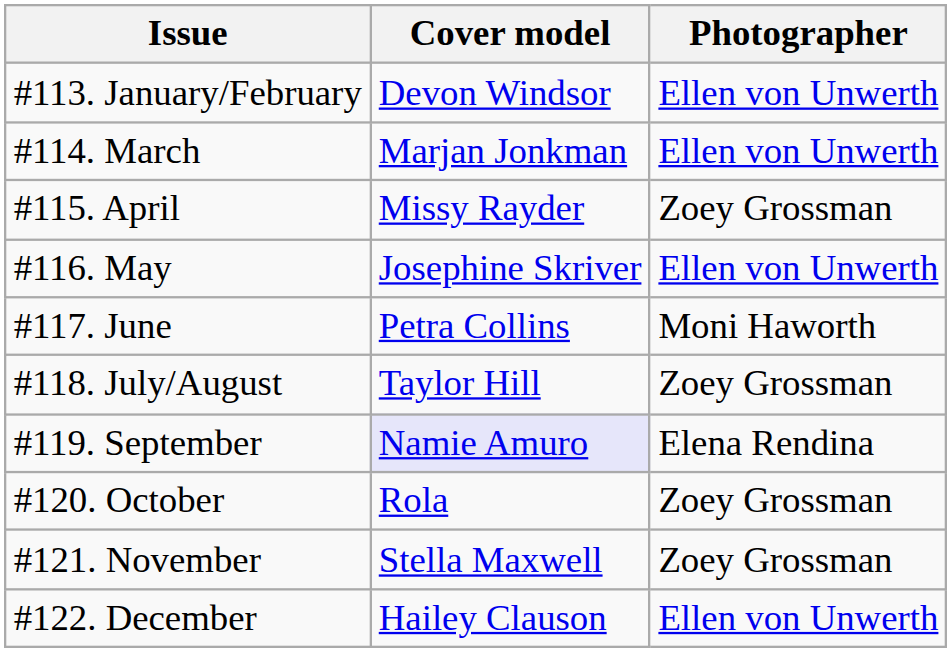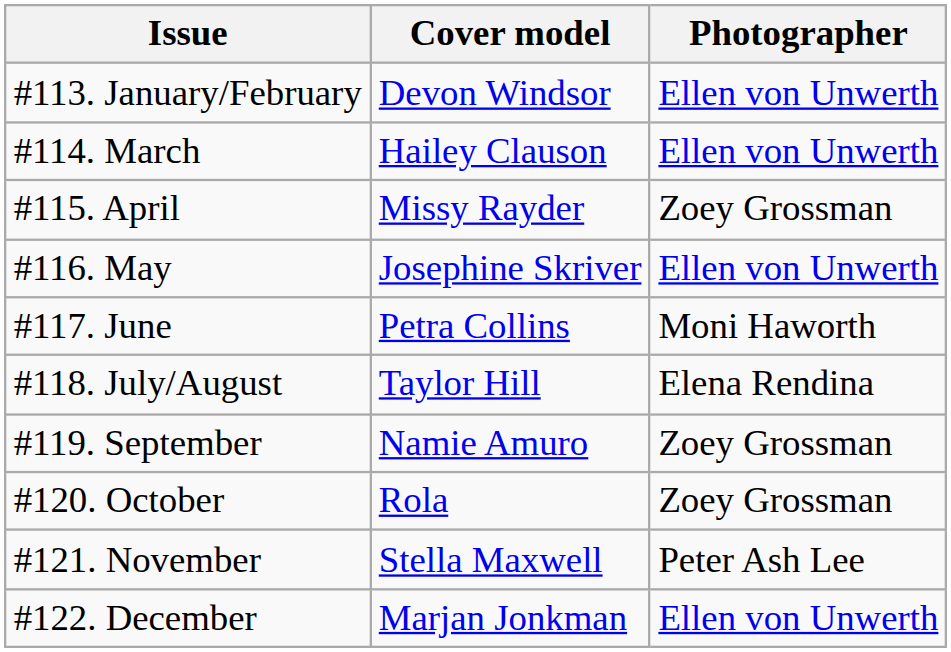#114. March | Cover model: Marjan Jonkman -> Hailey Clauson
#118. July/August | Photographer: Zoey Grossman -> Elena Rendina
#119. September | Cover model: lavender background -> no background
#119. September | Photographer: Elena Rendina -> Zoey Grossman
#121. November | Photographer: Zoey Grossman -> Peter Ash Lee
#122. December | Cover model: Hailey Clauson -> Marjan Jonkman
